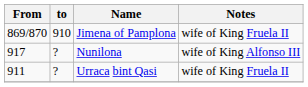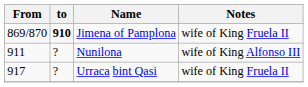Jimena of Pamplona | to: normal -> bold
Nunilona | From: 917 -> 911
Urraca bint Qasi | From: 911 -> 917
